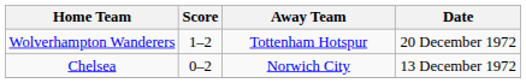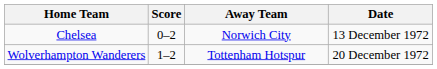rows swapped: Chelsea <-> Wolverhampton Wanderers
